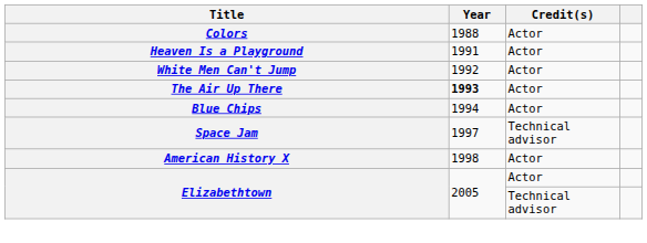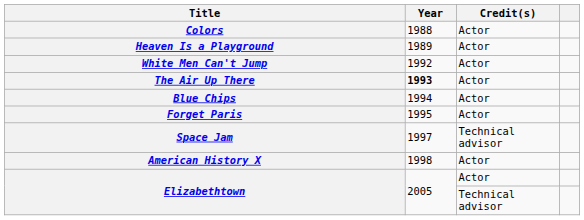Heaven Is a Playground | Year: 1991 -> 1989
+ row: Forget Paris | 1995 | Actor
